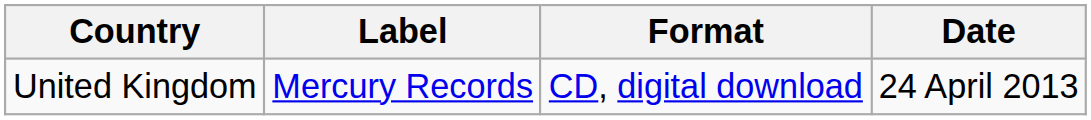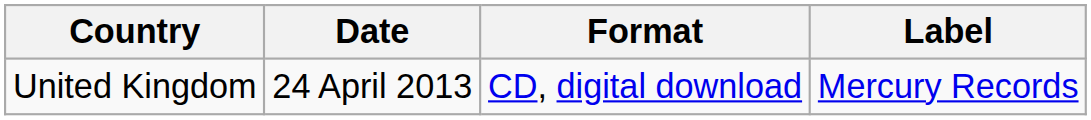columns swapped: Date <-> Label
